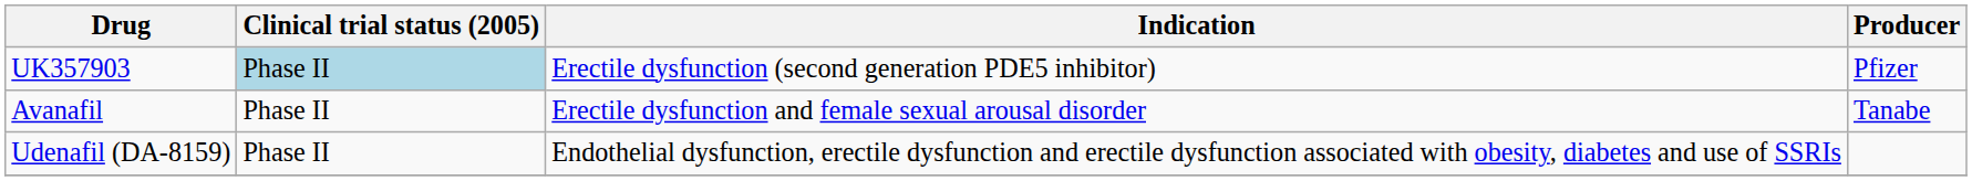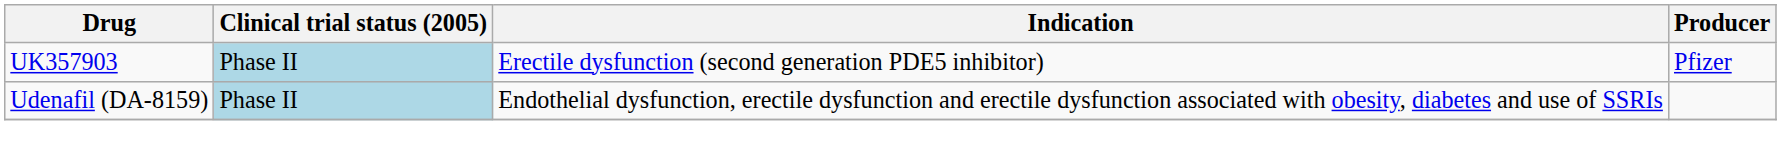- row: Avanafil | Phase II | Erectile dysfunction and female sexual arousal disorder | Tanabe
Udenafil (DA-8159) | Clinical trial status (2005): no background -> lightblue background
